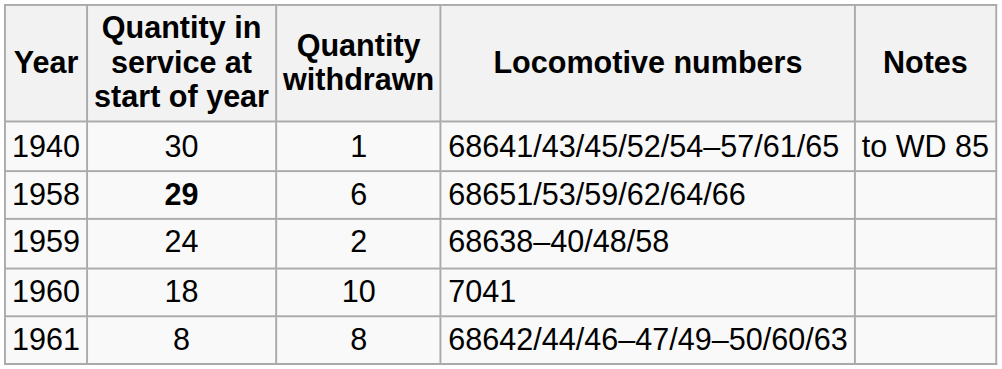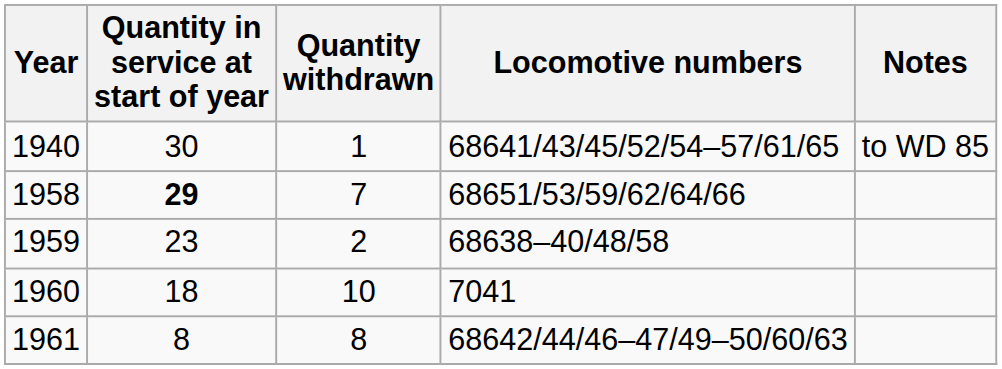1958 | Quantity withdrawn: 6 -> 7
1959 | Quantity in service at start of year: 24 -> 23
